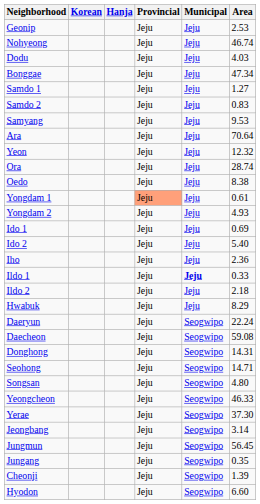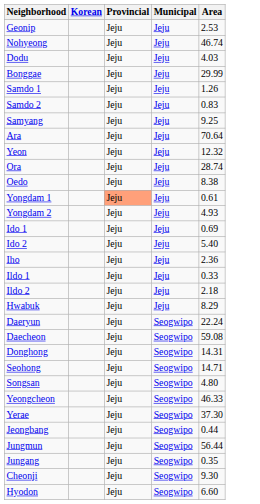- column: Hanja
Bonggae | Area: 47.34 -> 29.99
Samdo 1 | Area: 1.27 -> 1.26
Samyang | Area: 9.53 -> 9.25
Ildo 1 | Municipal: bold -> normal
Jeongbang | Area: 3.14 -> 0.44
Jungmun | Area: 56.45 -> 56.44
Cheonji | Area: 1.39 -> 9.30
